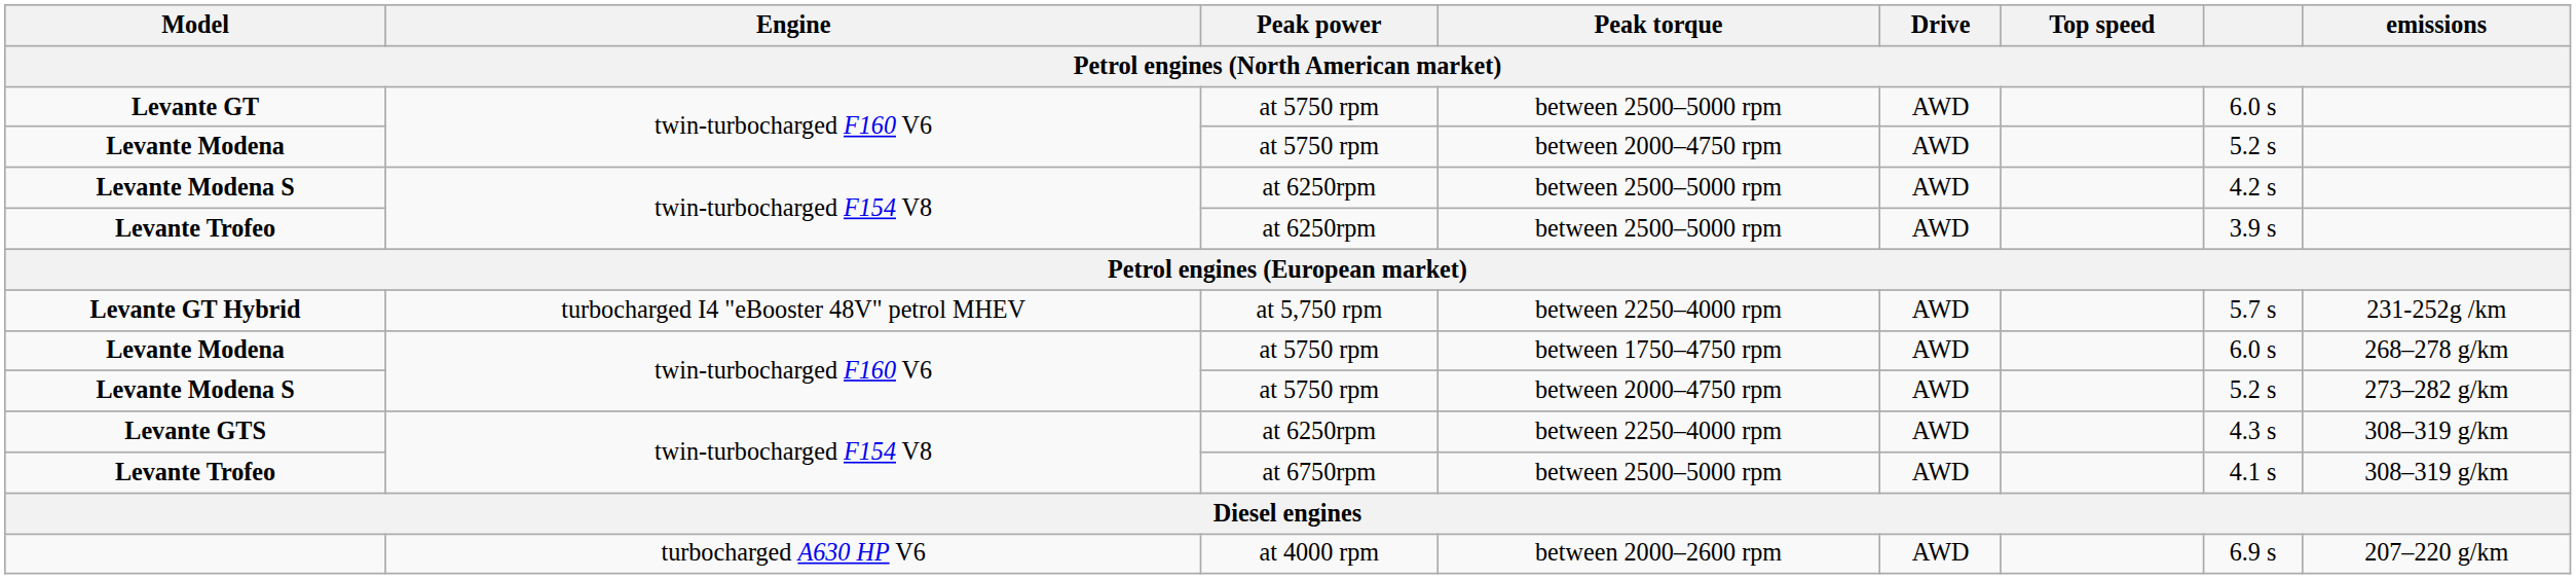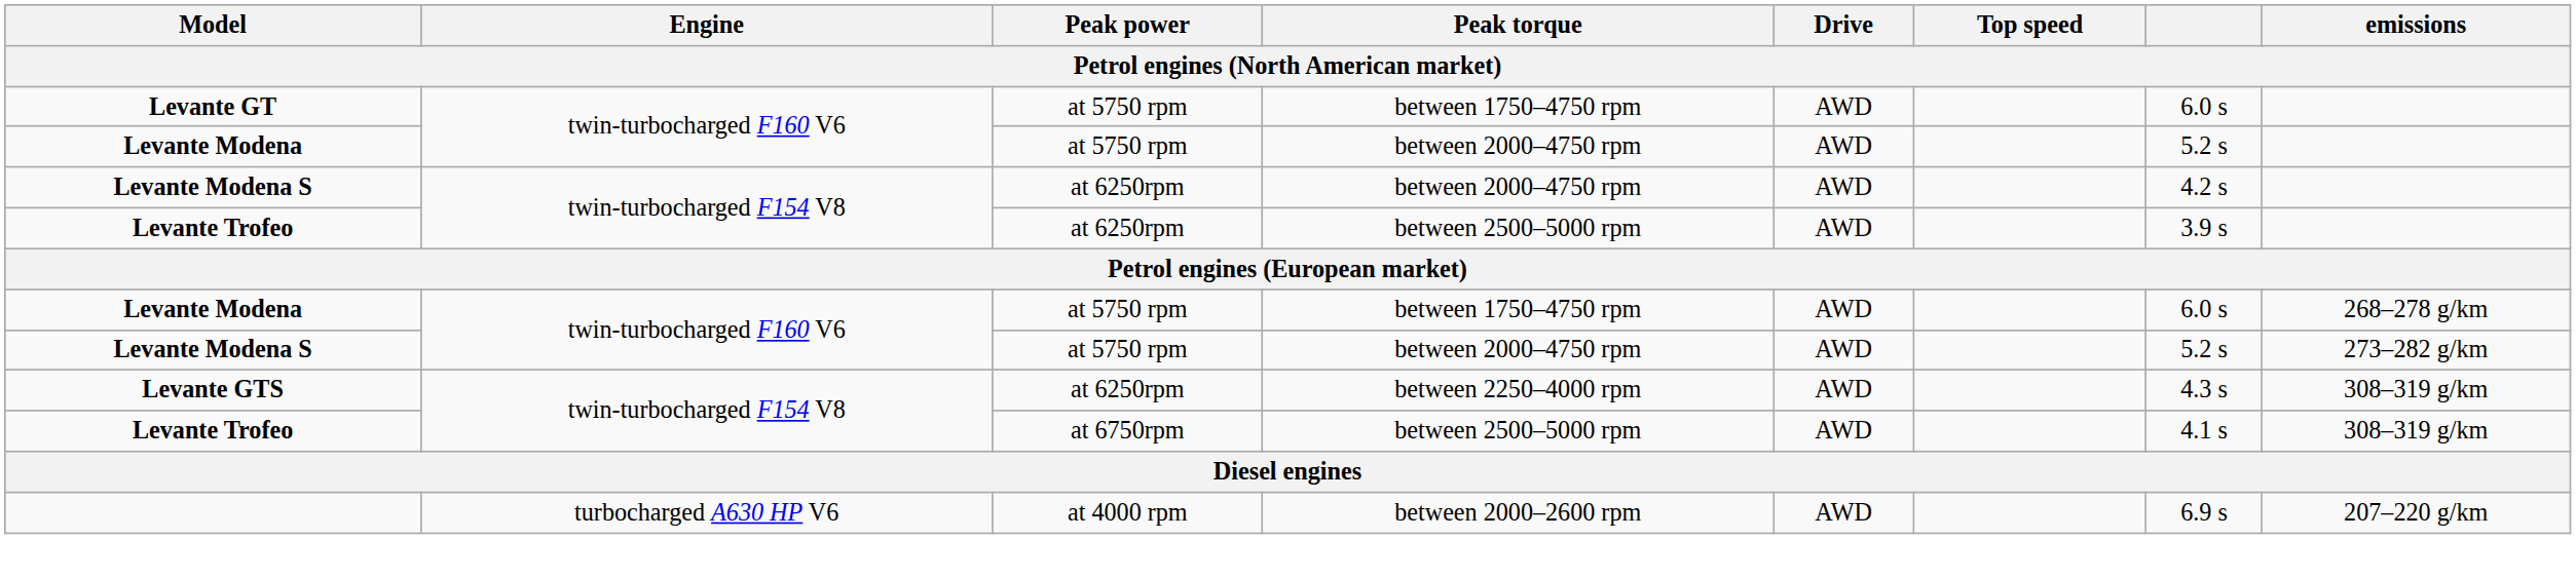Levante GT | Peak torque: between 2500–5000 rpm -> between 1750–4750 rpm
Levante Modena S / at 6250rpm | Peak torque: between 2500–5000 rpm -> between 2000–4750 rpm
- row: Levante GT Hybrid | turbocharged I4 "eBooster 48V" petrol MHEV | at 5,750 rpm | between 2250–4000 rpm | AWD | 5.7 s | 231-252g /km
